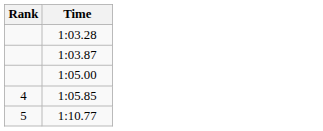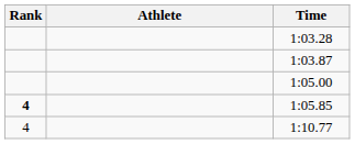+ column: Athlete
1:05.85 | Rank: normal -> bold
1:10.77 | Rank: 5 -> 4
